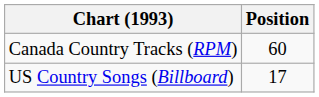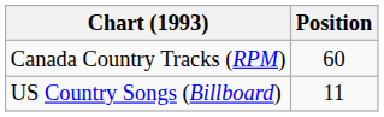US Country Songs (Billboard) | Position: 17 -> 11
